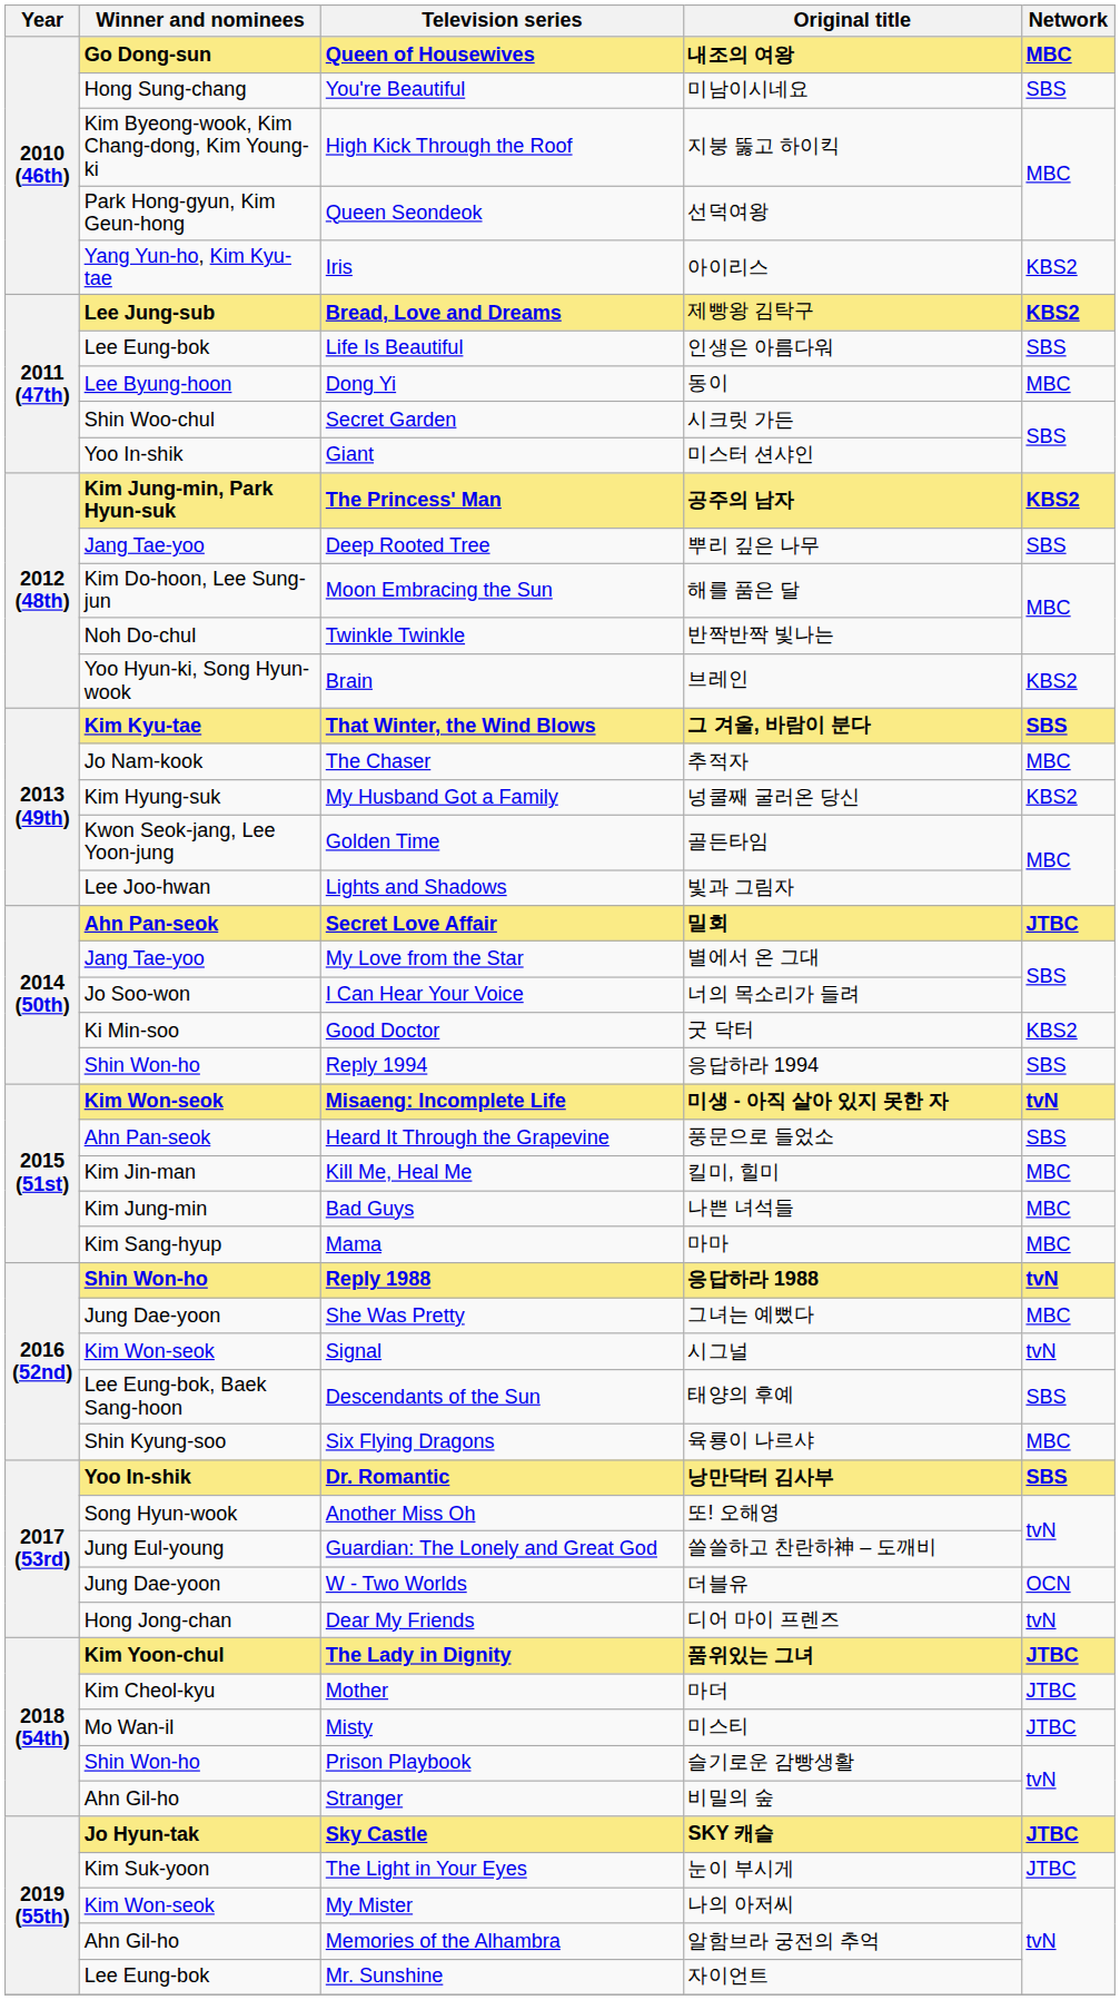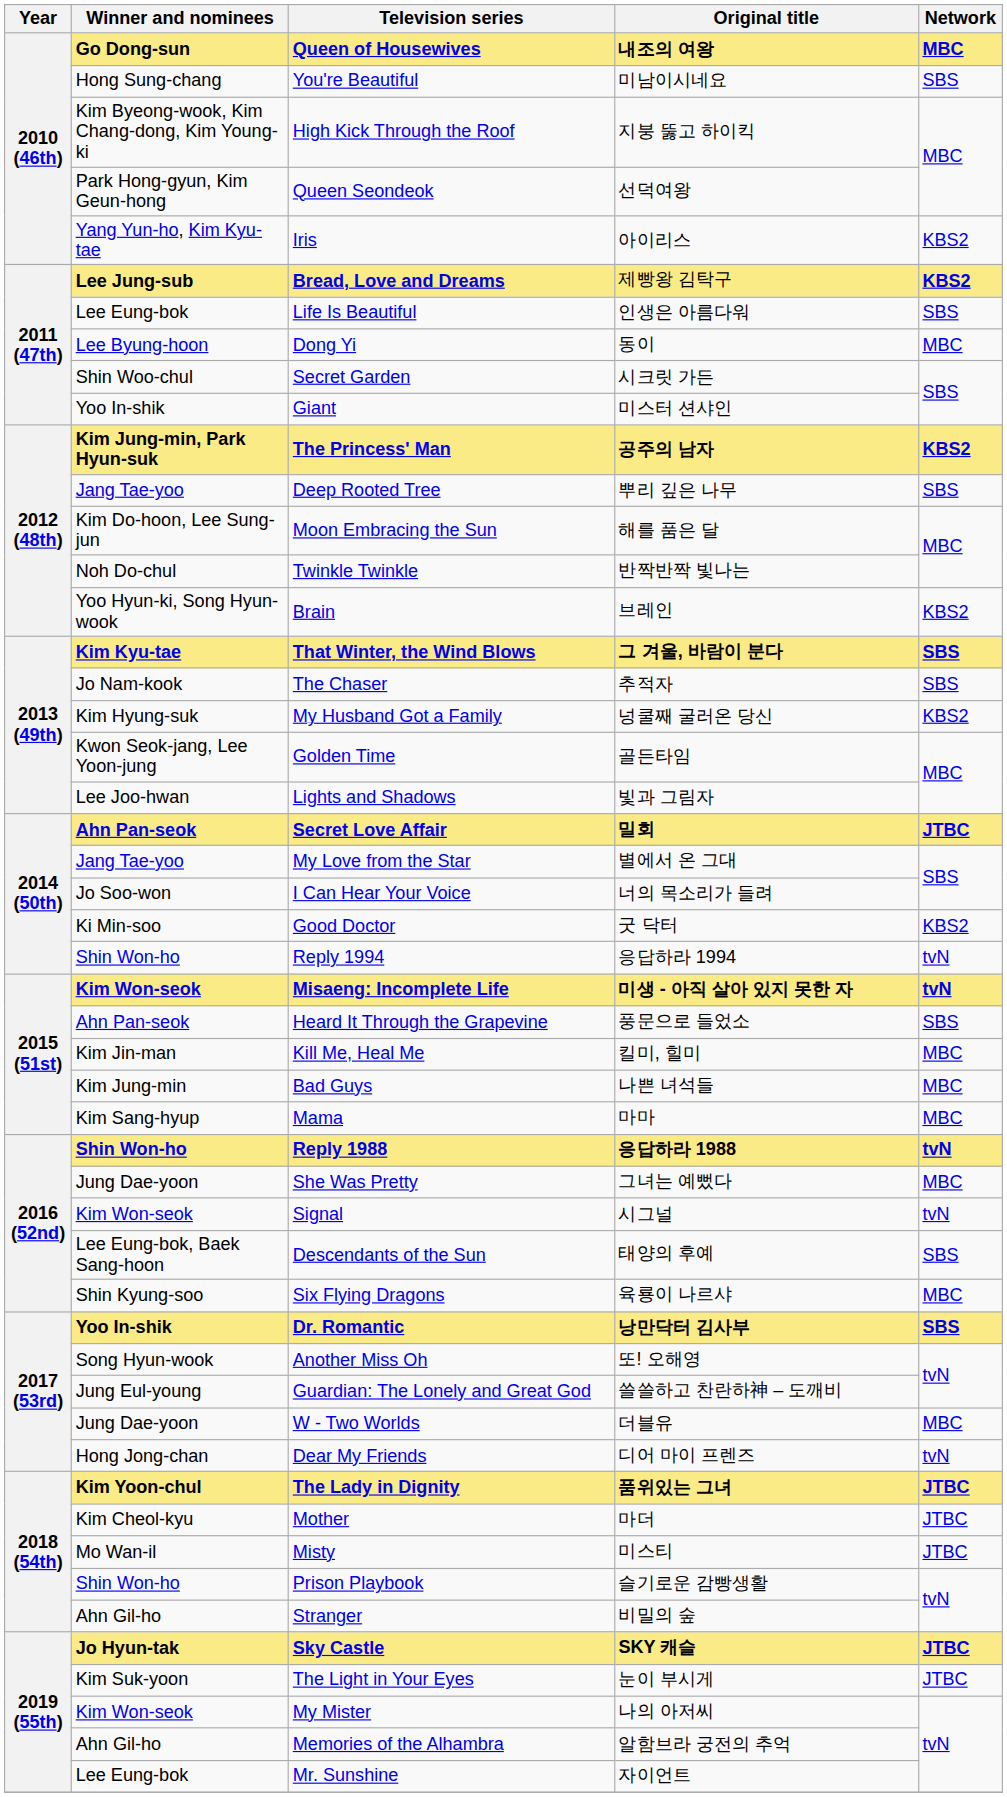The Chaser | Network: MBC -> SBS
Reply 1994 | Network: SBS -> tvN
W - Two Worlds | Network: OCN -> MBC
